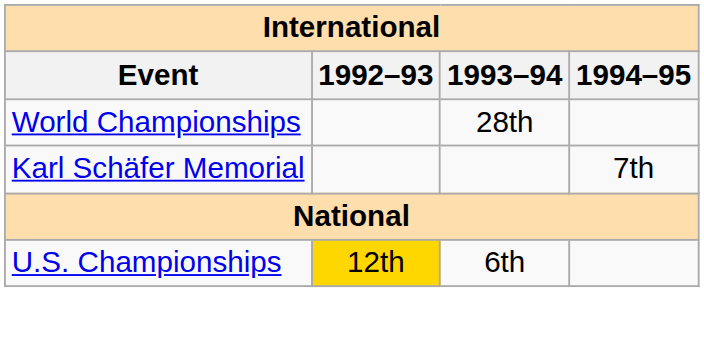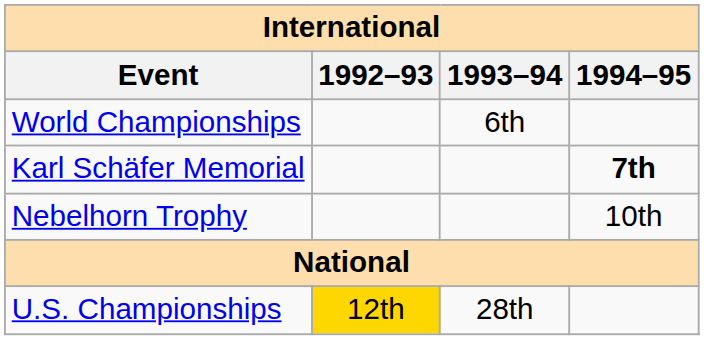World Championships | 1993–94: 28th -> 6th
Karl Schäfer Memorial | 1994–95: normal -> bold
+ row: Nebelhorn Trophy | 10th
U.S. Championships | 1993–94: 6th -> 28th
